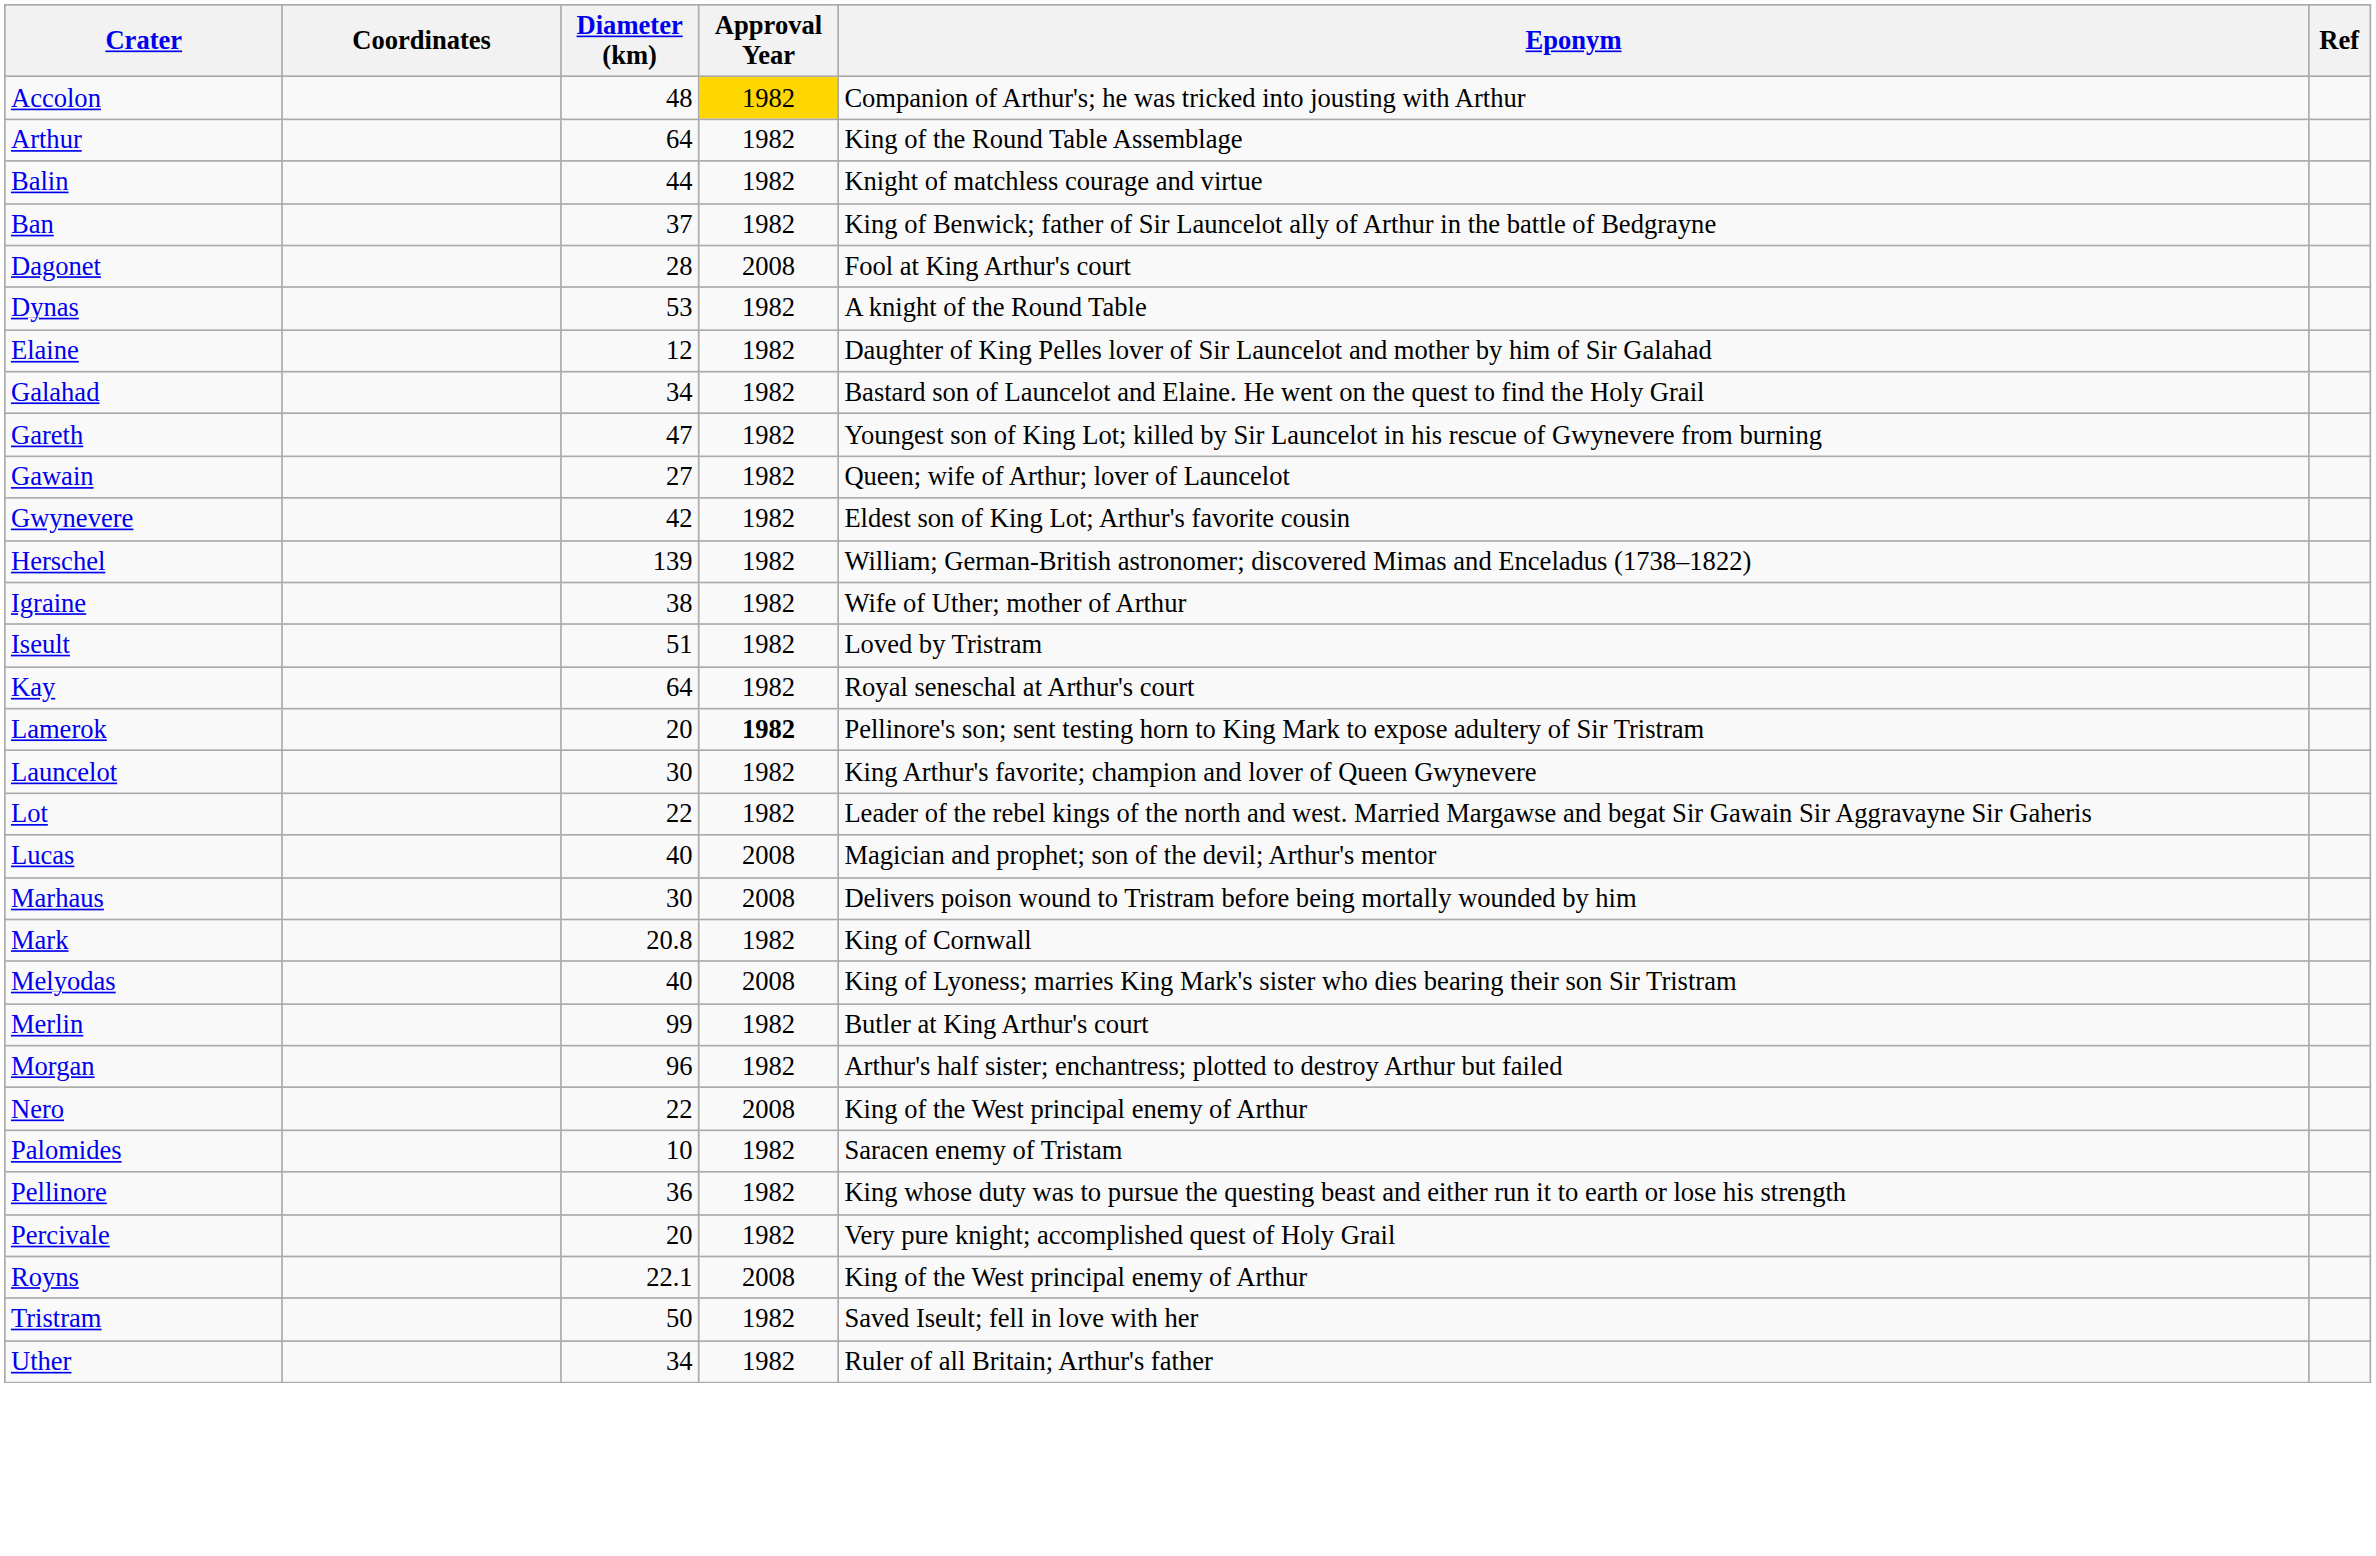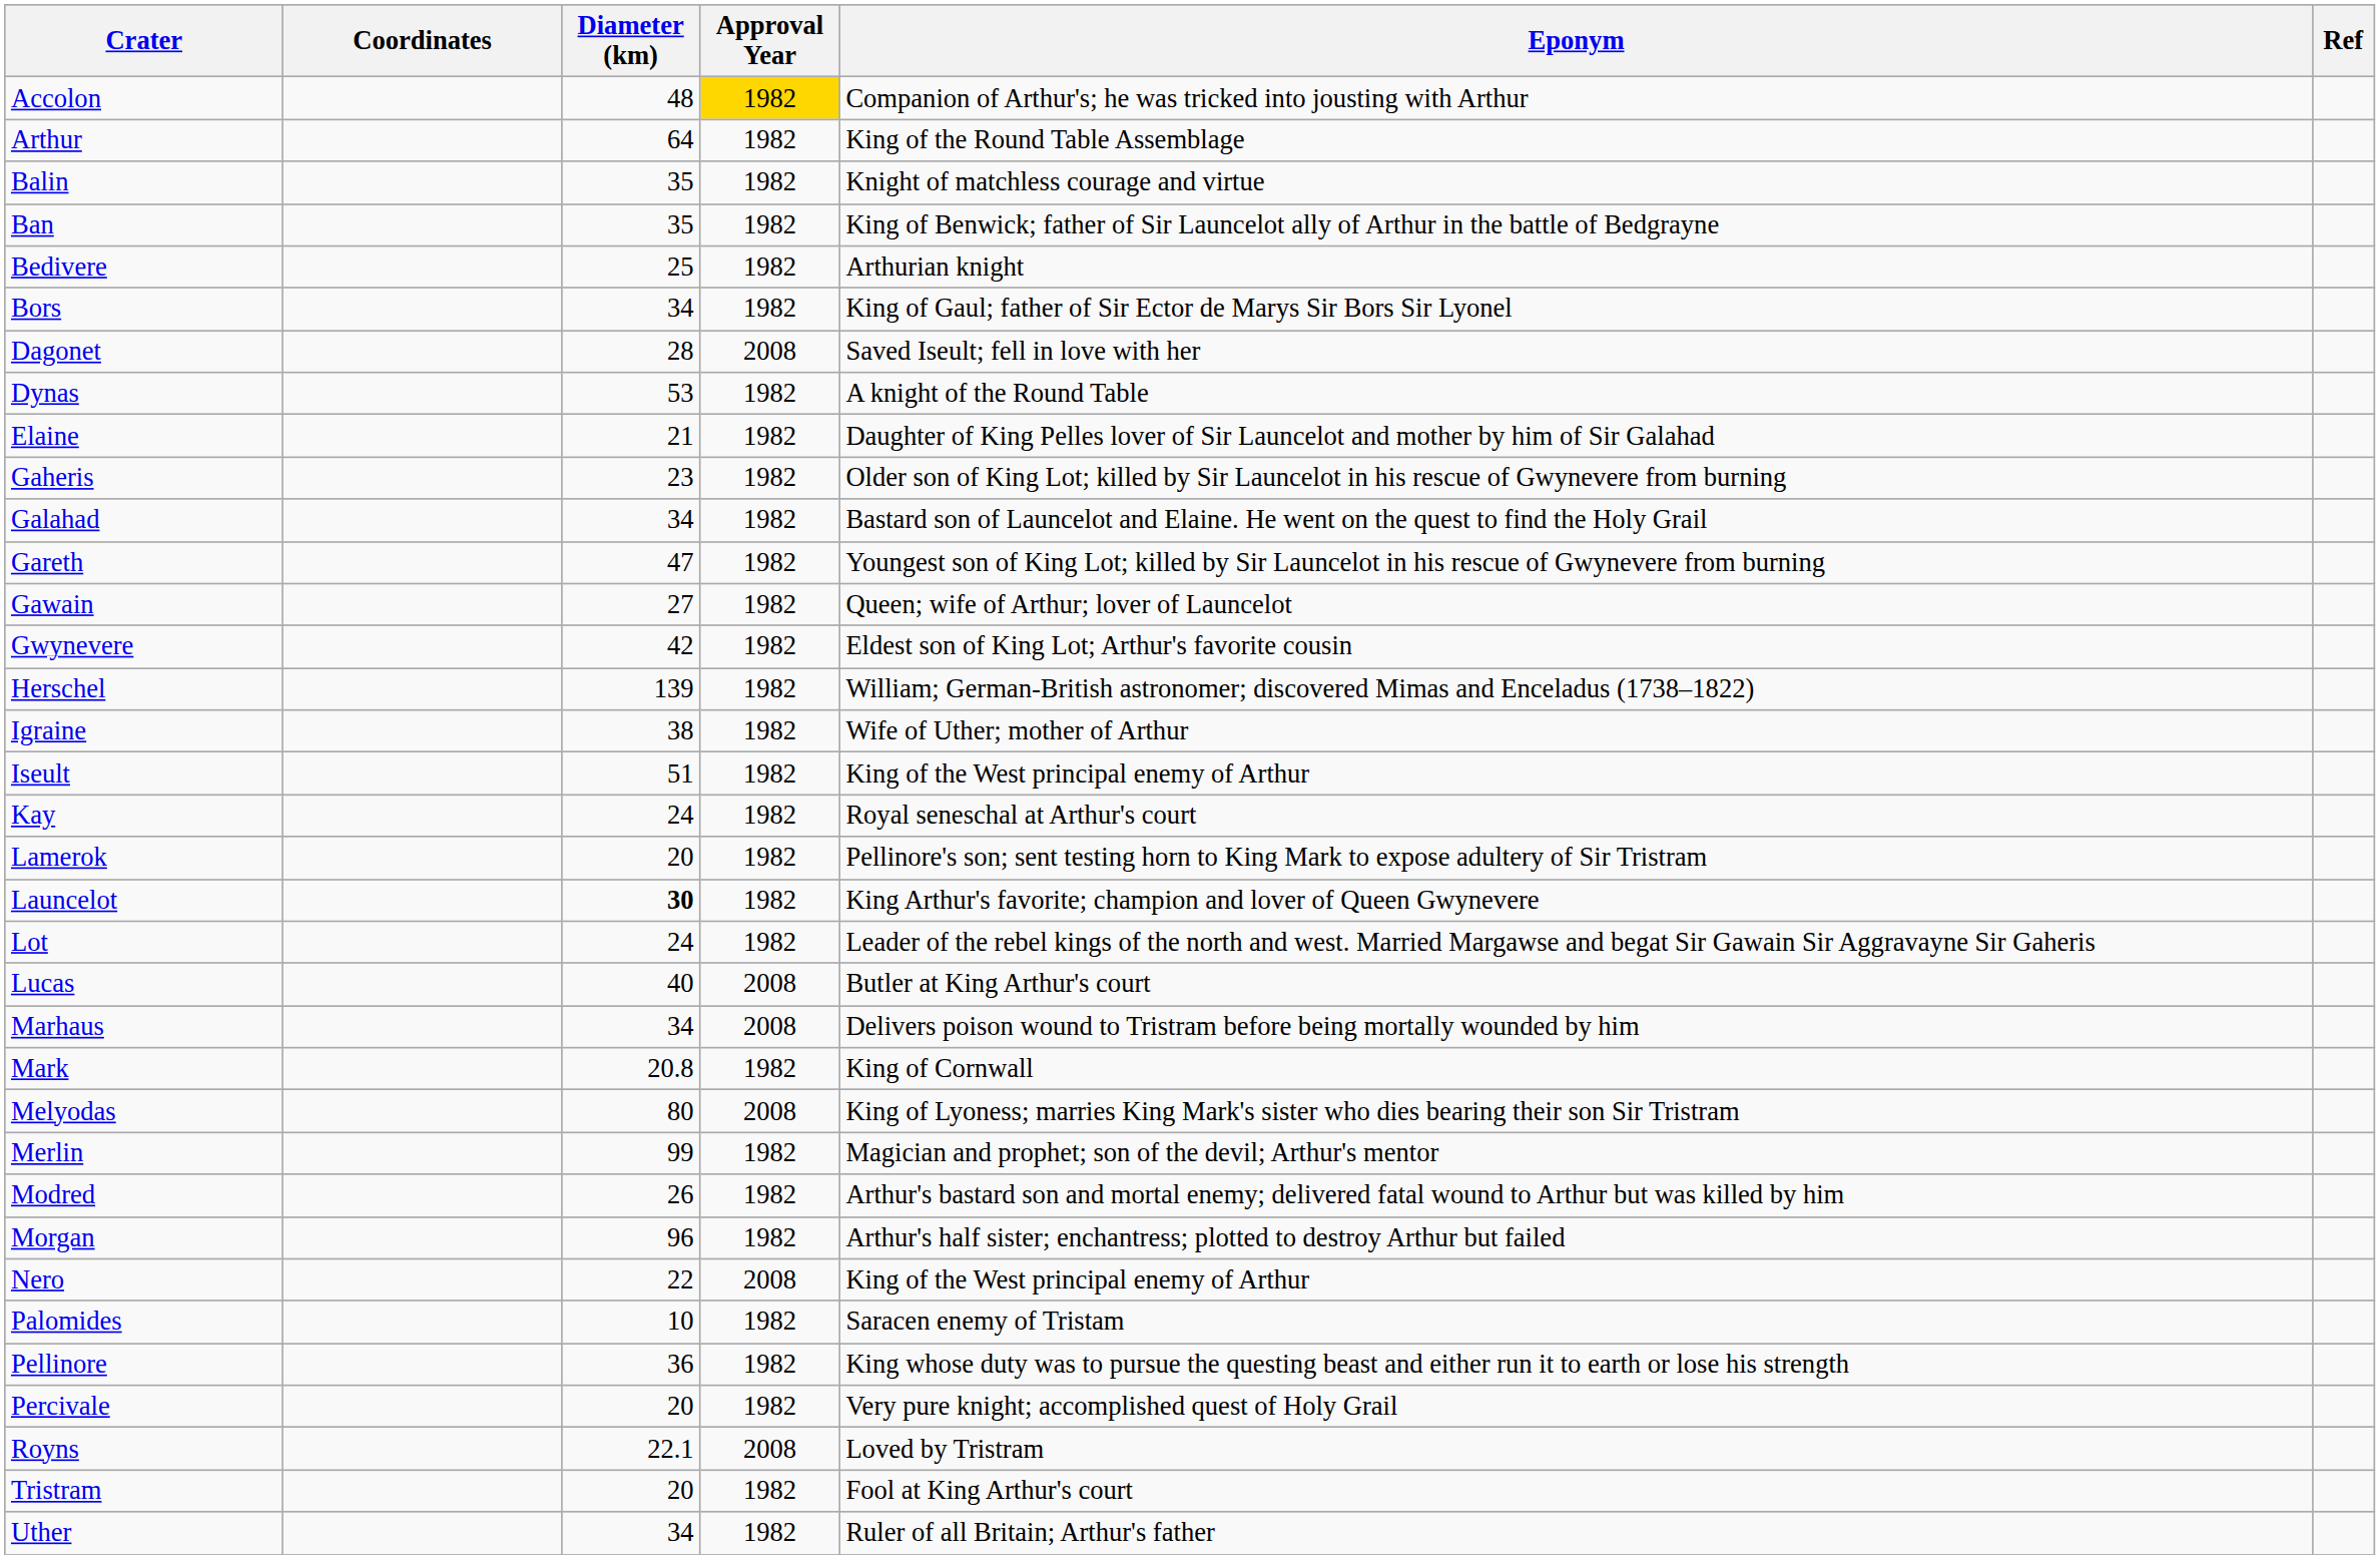Balin | Diameter (km): 44 -> 35
Ban | Diameter (km): 37 -> 35
+ row: Bedivere | 25 | 1982 | Arthurian knight
+ row: Bors | 34 | 1982 | King of Gaul; father of Sir Ector de Marys Sir Bors Sir Lyonel
Dagonet | Eponym: Fool at King Arthur's court -> Saved Iseult; fell in love with her
Elaine | Diameter (km): 12 -> 21
+ row: Gaheris | 23 | 1982 | Older son of King Lot; killed by Sir Launcelot in his rescue of Gwynevere from burning
Iseult | Eponym: Loved by Tristram -> King of the West principal enemy of Arthur
Kay | Diameter (km): 64 -> 24
Lamerok | Approval Year: bold -> normal
Launcelot | Diameter (km): normal -> bold
Lot | Diameter (km): 22 -> 24
Lucas | Eponym: Magician and prophet; son of the devil; Arthur's mentor -> Butler at King Arthur's court
Marhaus | Diameter (km): 30 -> 34
Melyodas | Diameter (km): 40 -> 80
Merlin | Eponym: Butler at King Arthur's court -> Magician and prophet; son of the devil; Arthur's mentor
+ row: Modred | 26 | 1982 | Arthur's bastard son and mortal enemy; delivered fatal wound to Arthur but was killed by him
Royns | Eponym: King of the West principal enemy of Arthur -> Loved by Tristram
Tristram | Diameter (km): 50 -> 20
Tristram | Eponym: Saved Iseult; fell in love with her -> Fool at King Arthur's court
